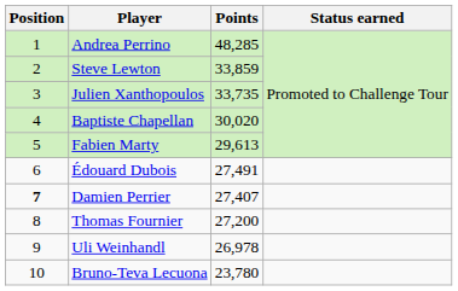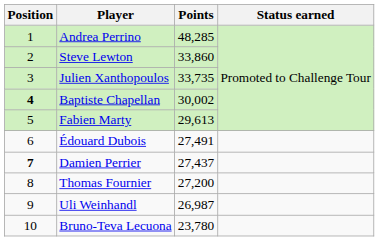Steve Lewton | Points: 33,859 -> 33,860
Baptiste Chapellan | Position: normal -> bold
Baptiste Chapellan | Points: 30,020 -> 30,002
Damien Perrier | Points: 27,407 -> 27,437
Uli Weinhandl | Points: 26,978 -> 26,987
